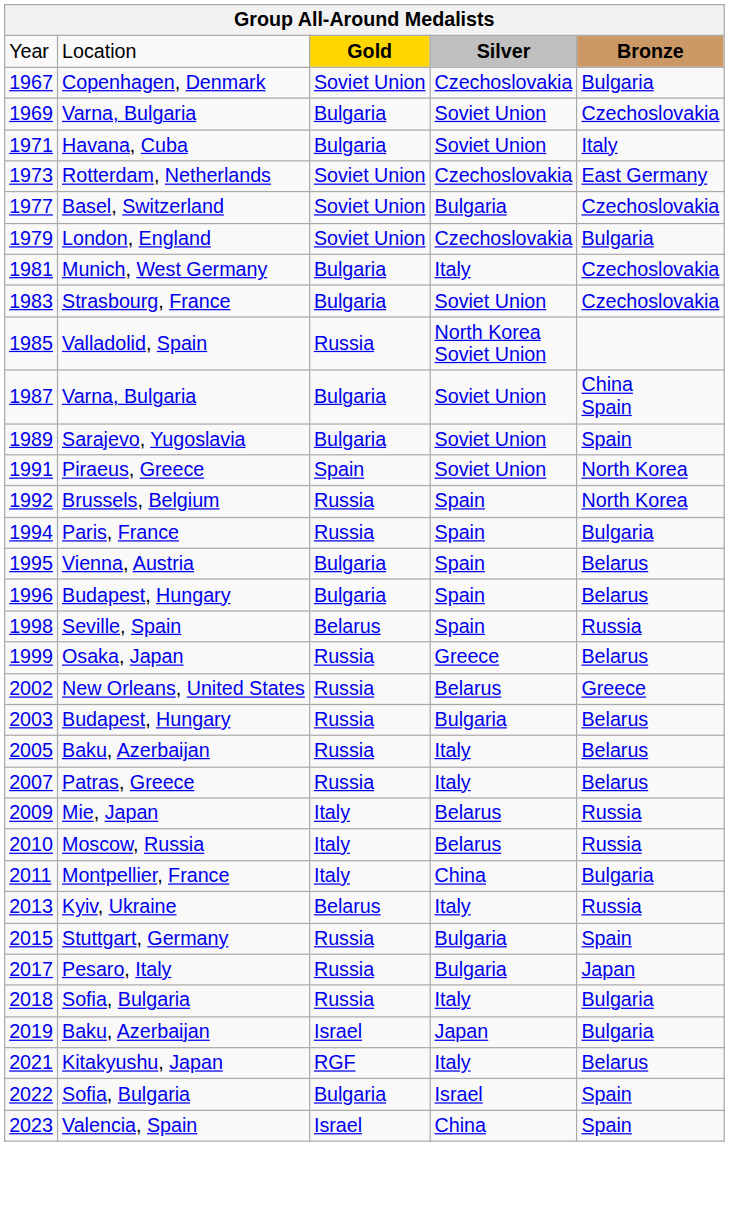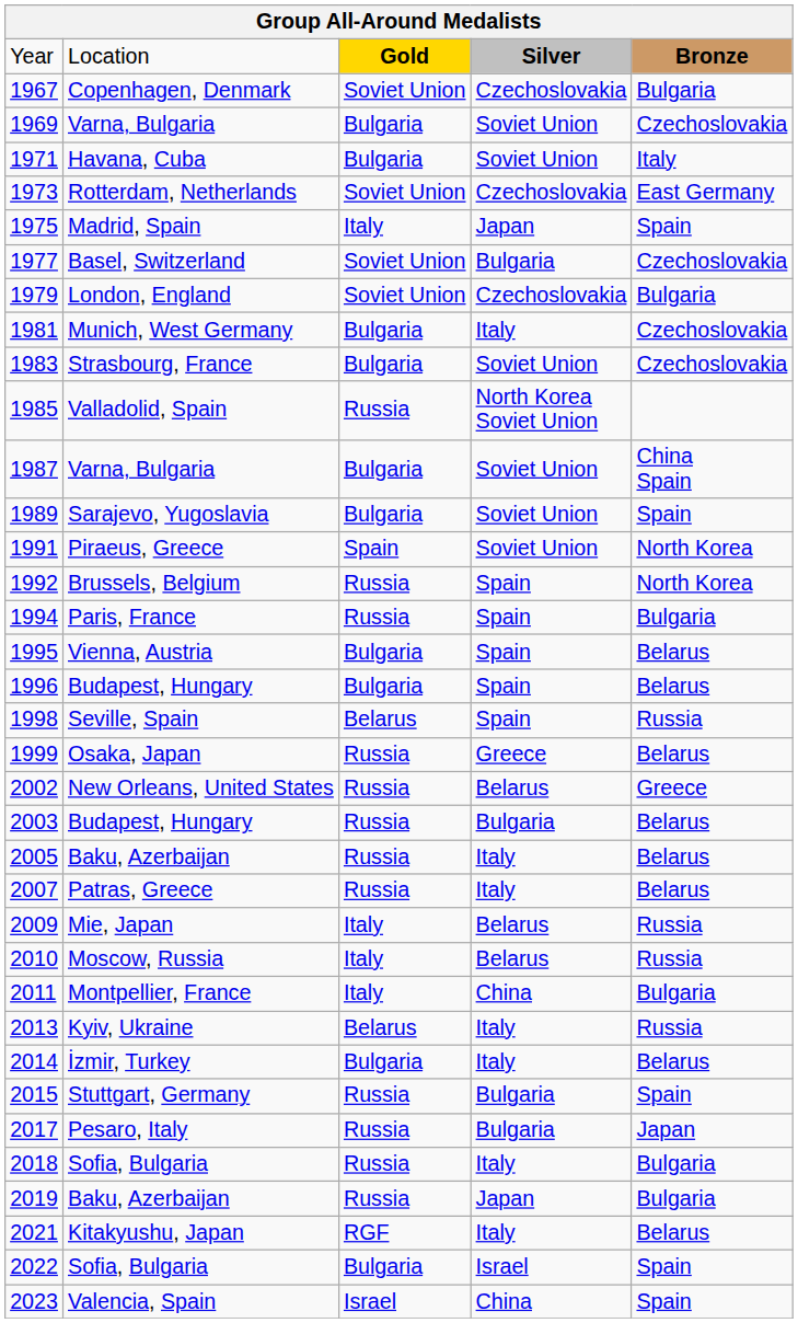+ row: 1975 | Madrid, Spain | Italy | Japan | Spain
+ row: 2014 | İzmir, Turkey | Bulgaria | Italy | Belarus
2019 | column 3: Israel -> Russia
